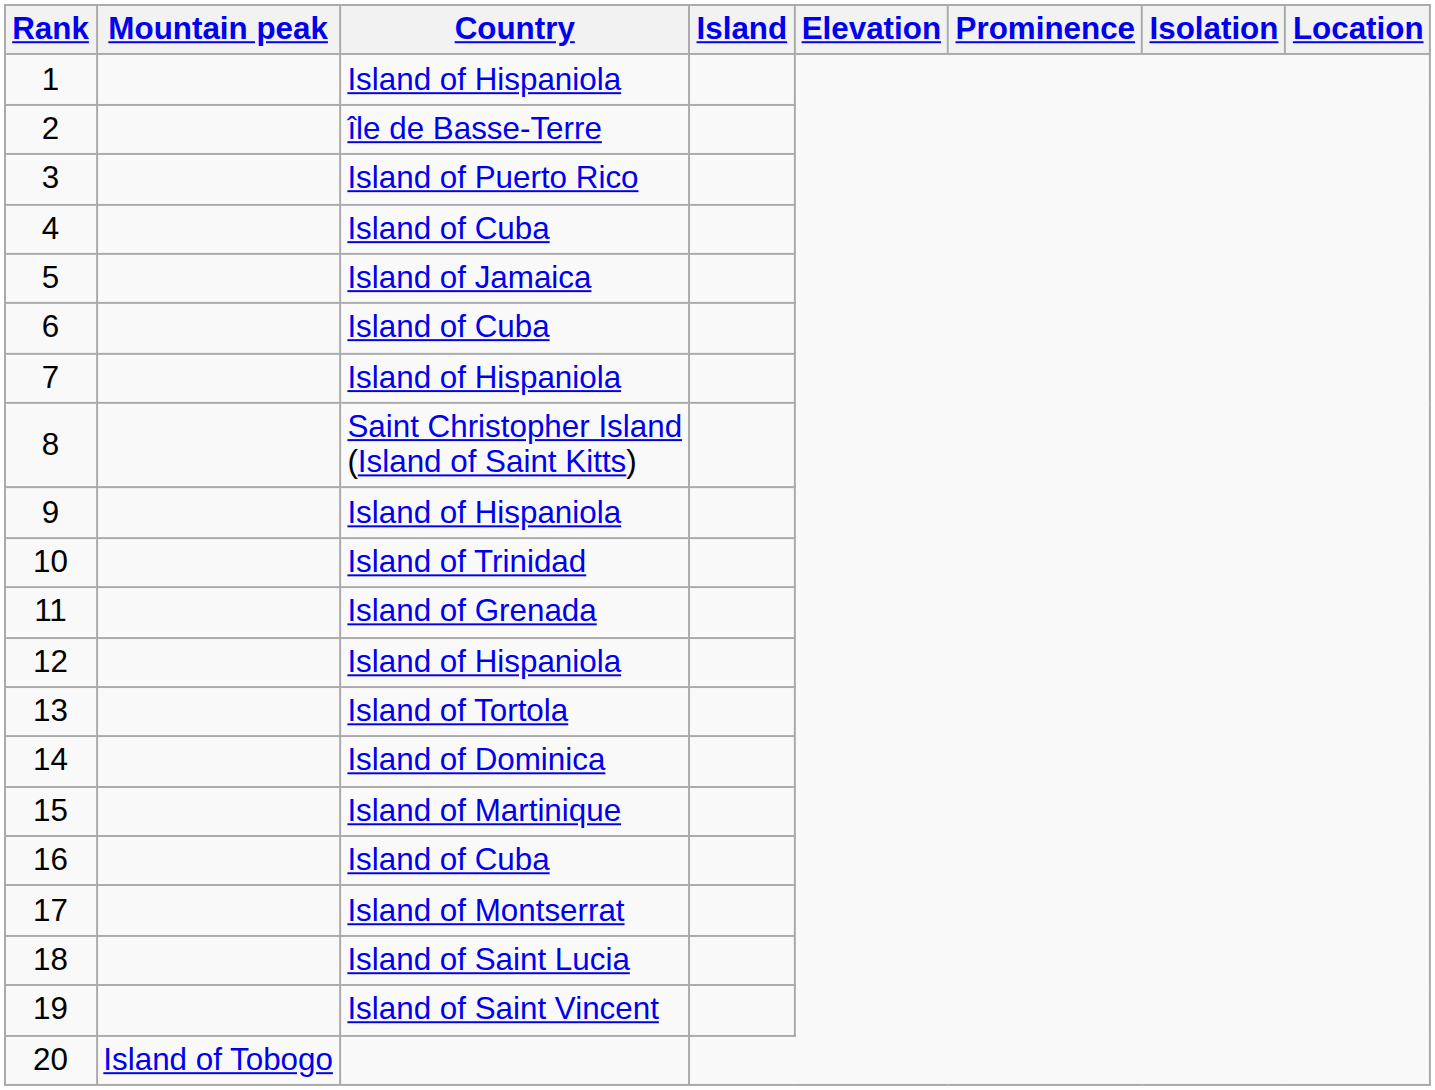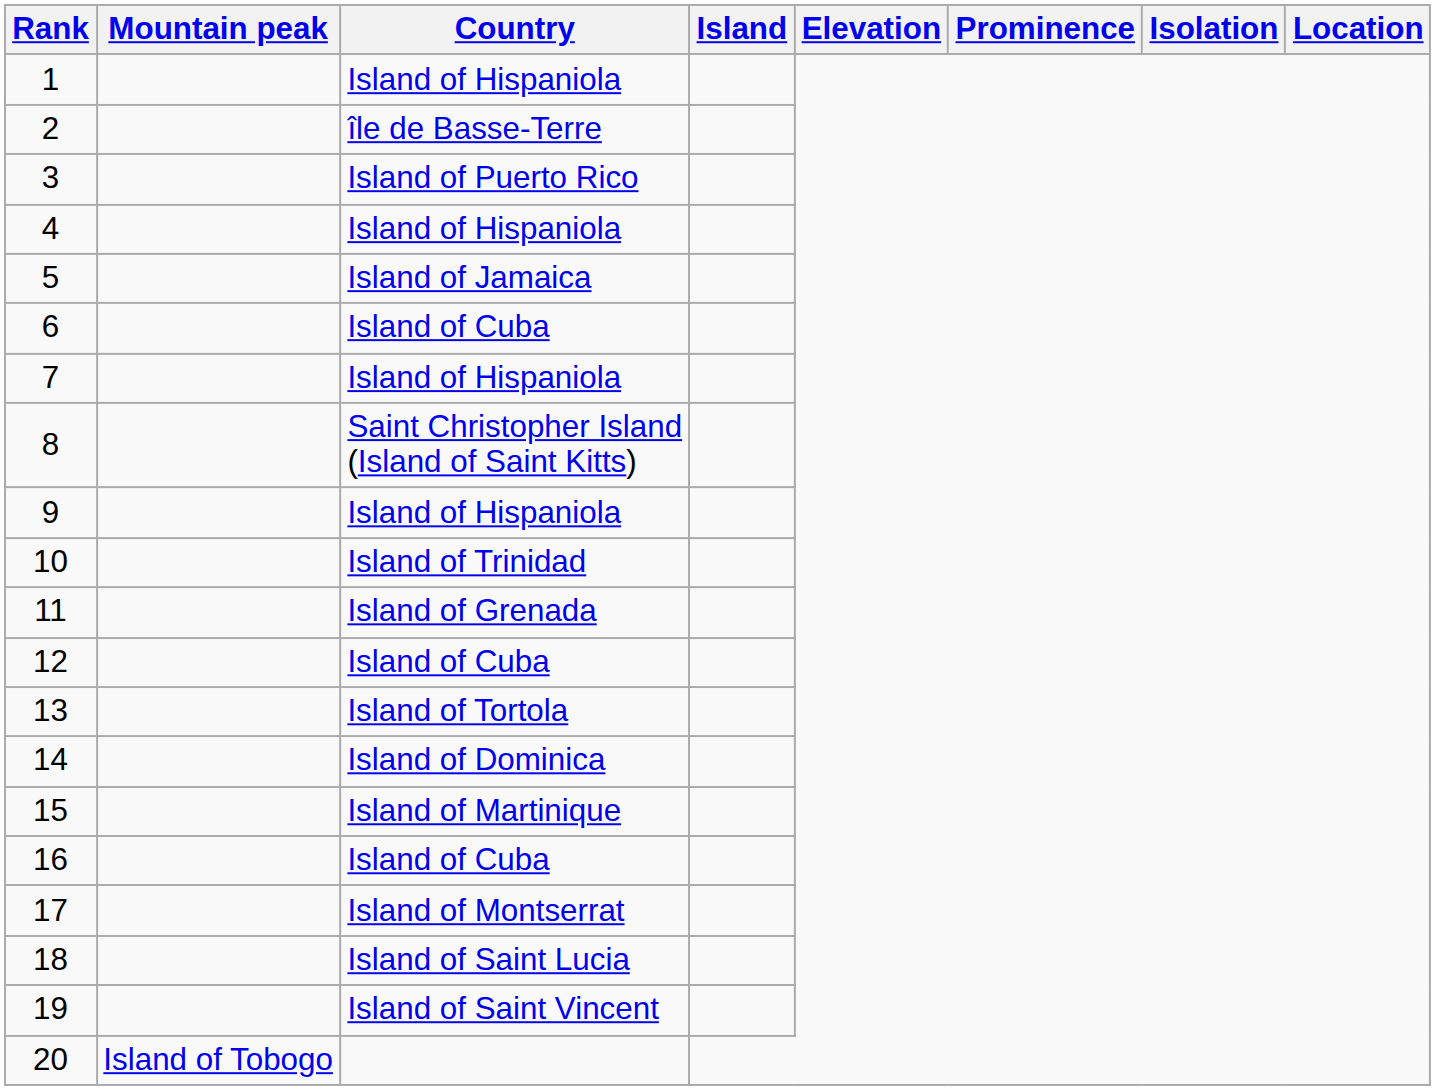4 | Country: Island of Cuba -> Island of Hispaniola
12 | Country: Island of Hispaniola -> Island of Cuba
